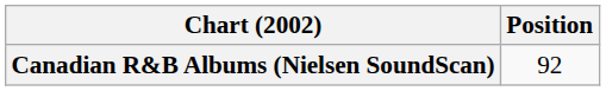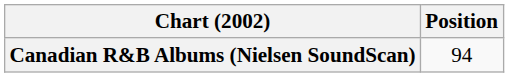Canadian R&B Albums (Nielsen SoundScan) | Position: 92 -> 94
